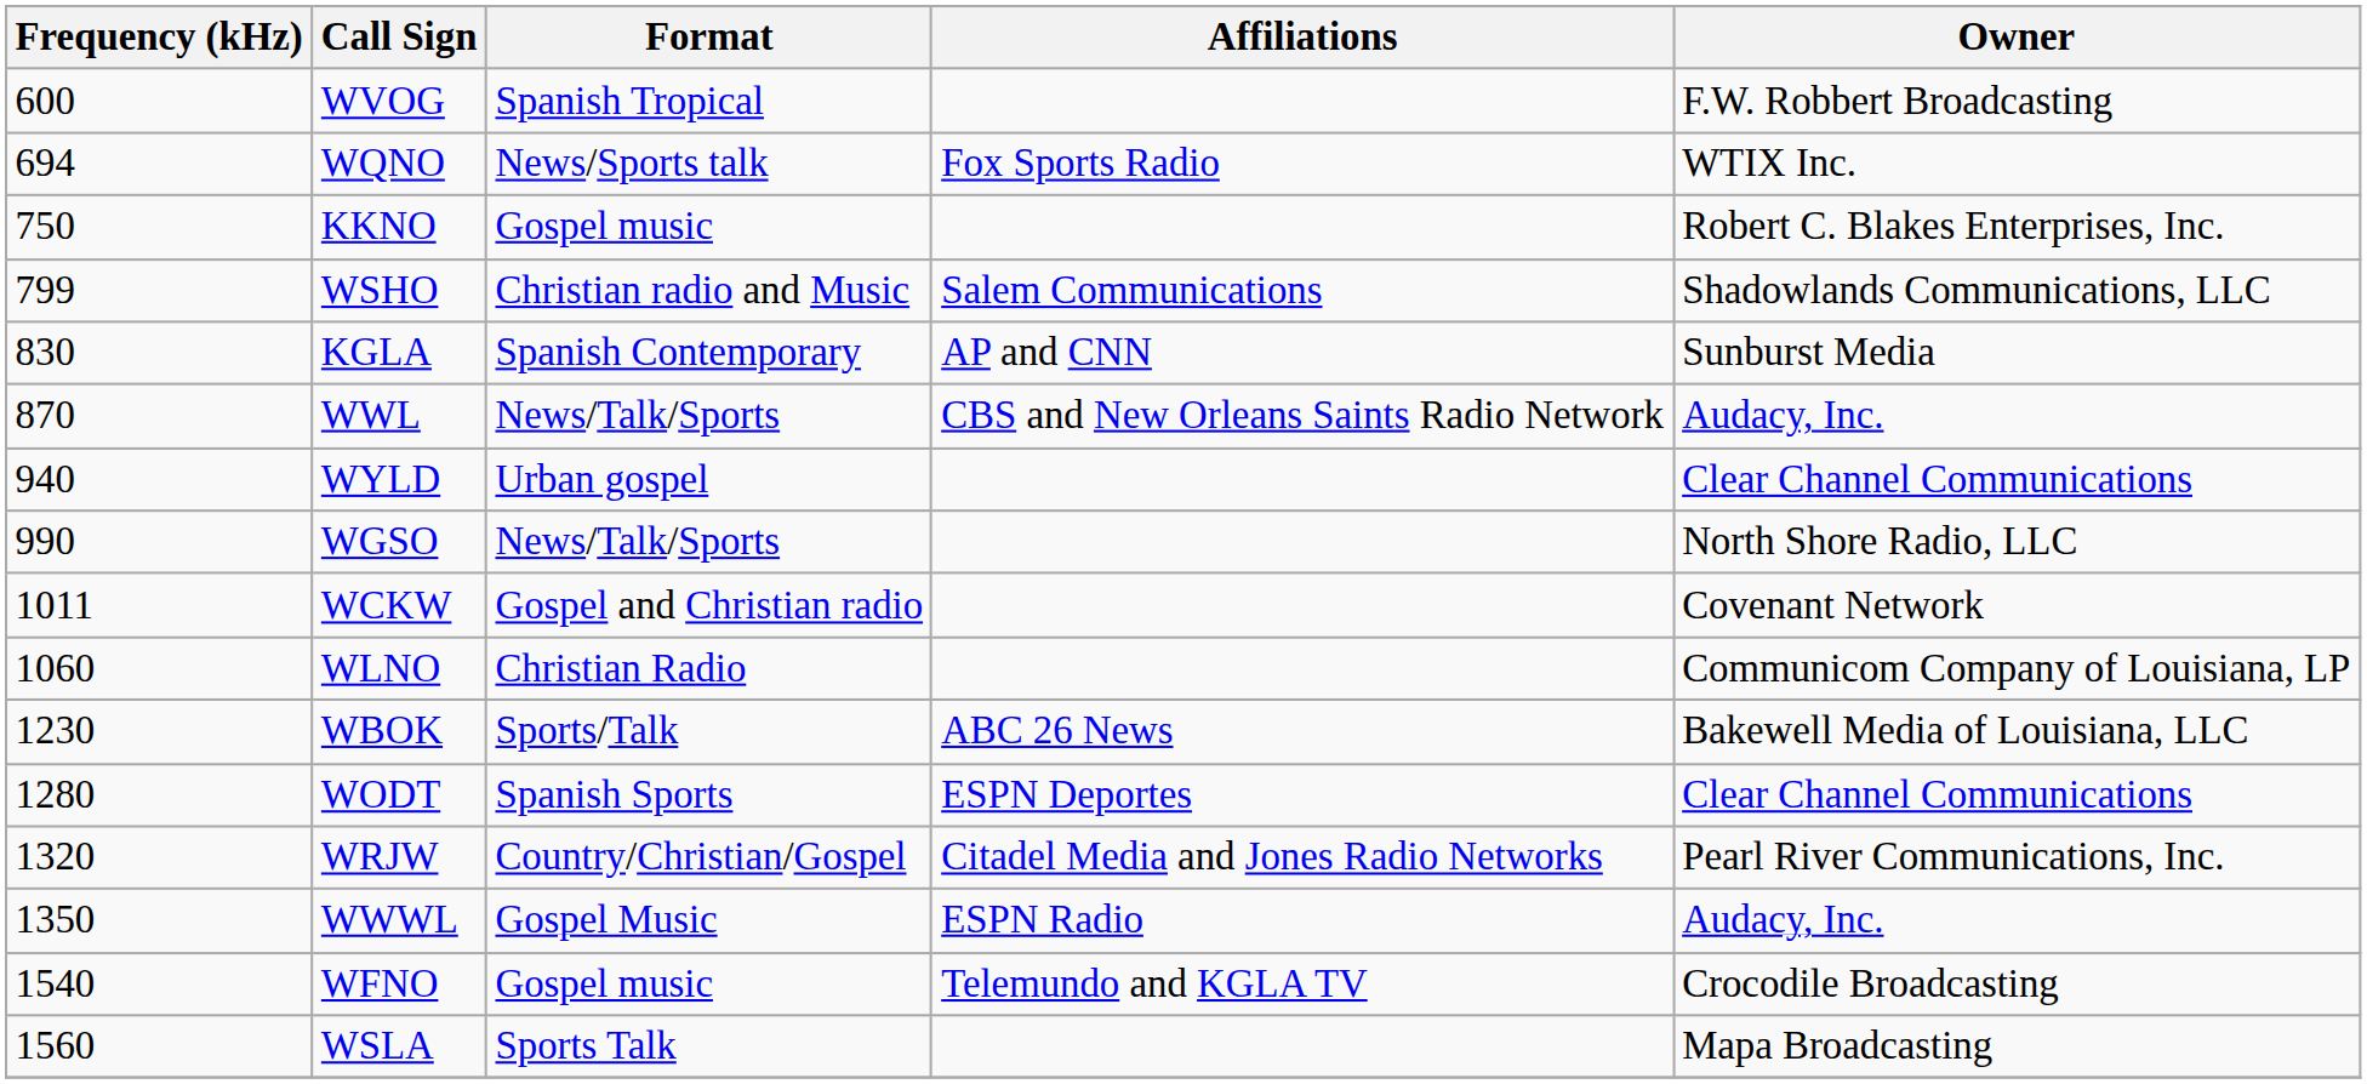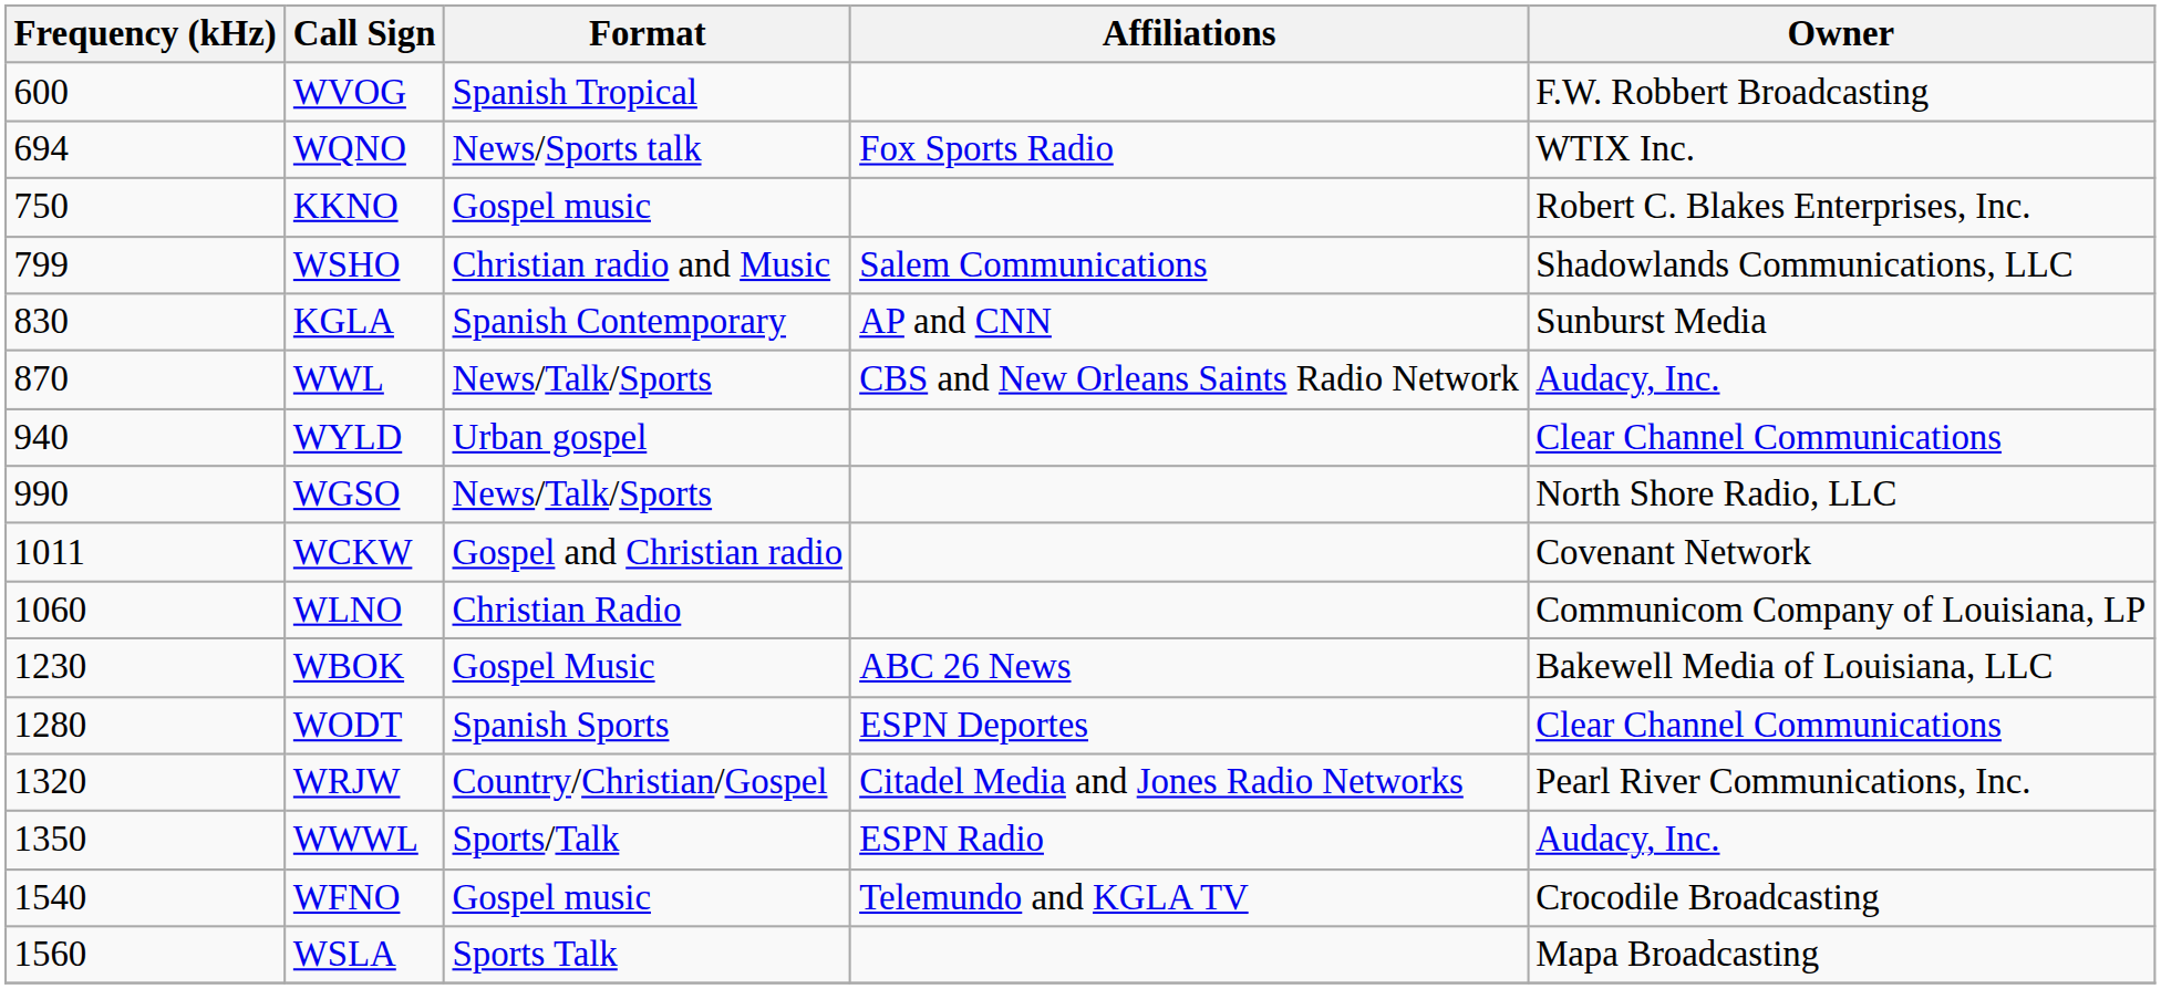WBOK | Format: Sports/Talk -> Gospel Music
WWWL | Format: Gospel Music -> Sports/Talk
